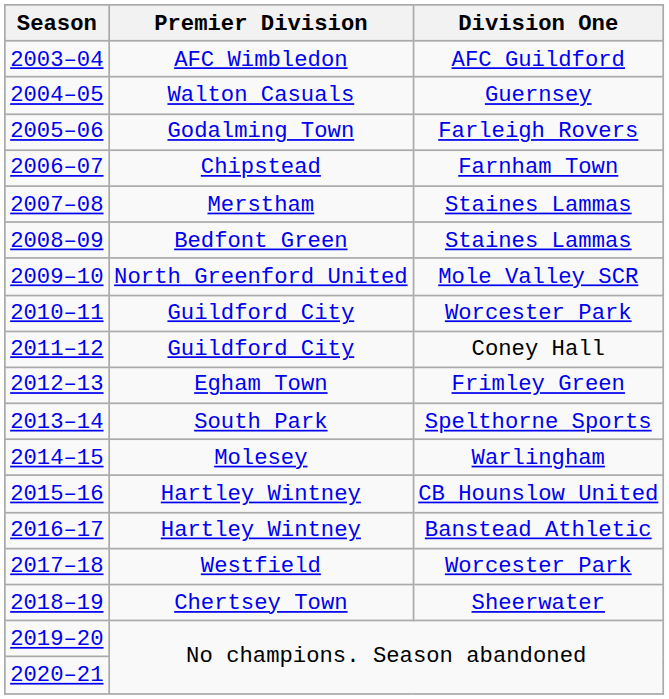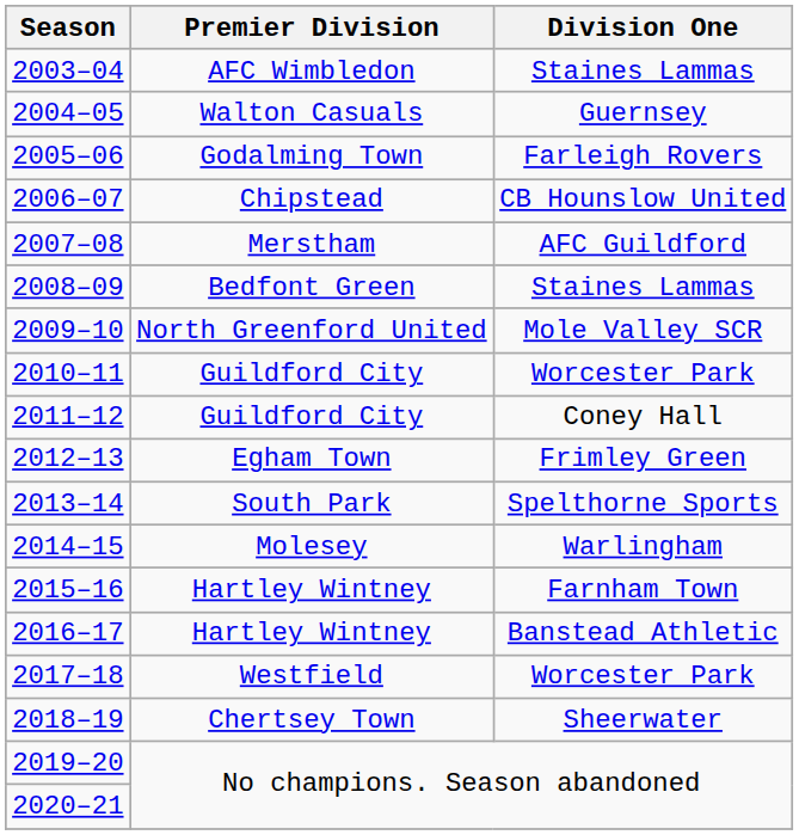2003–04 | Division One: AFC Guildford -> Staines Lammas
2006–07 | Division One: Farnham Town -> CB Hounslow United
2007–08 | Division One: Staines Lammas -> AFC Guildford
2015–16 | Division One: CB Hounslow United -> Farnham Town
